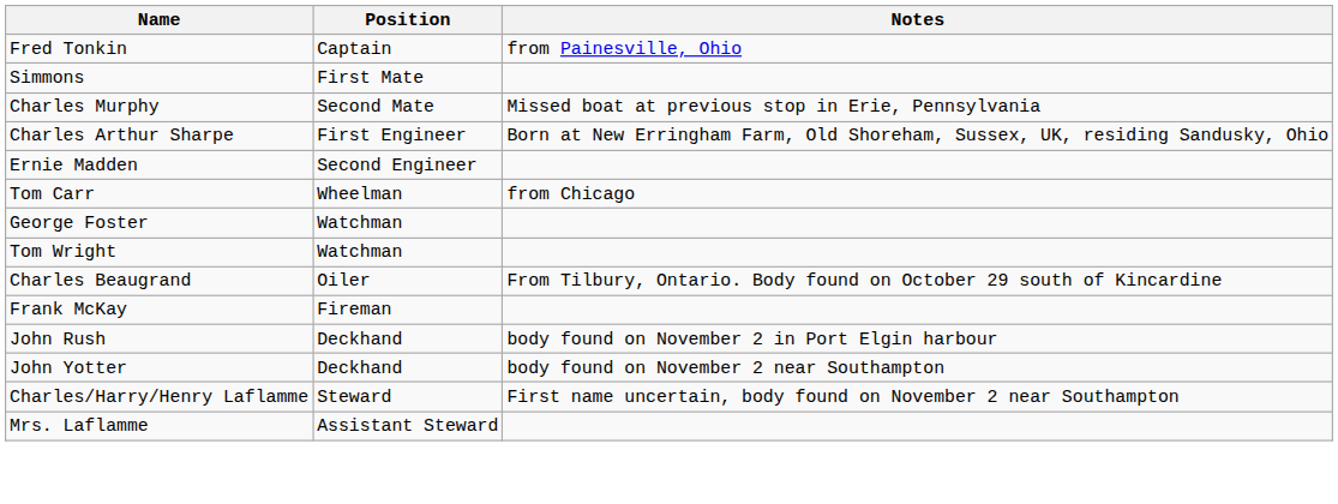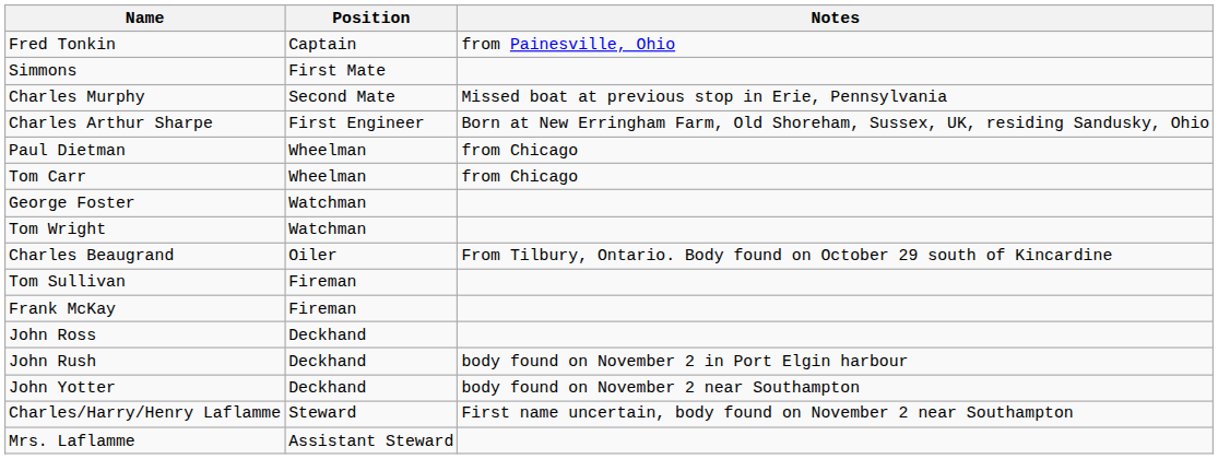- row: Ernie Madden | Second Engineer
+ row: Paul Dietman | Wheelman | from Chicago
+ row: Tom Sullivan | Fireman
+ row: John Ross | Deckhand
